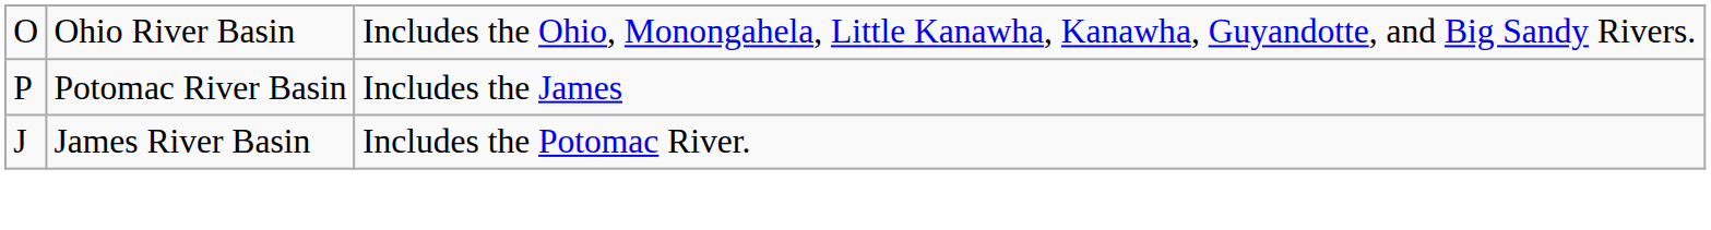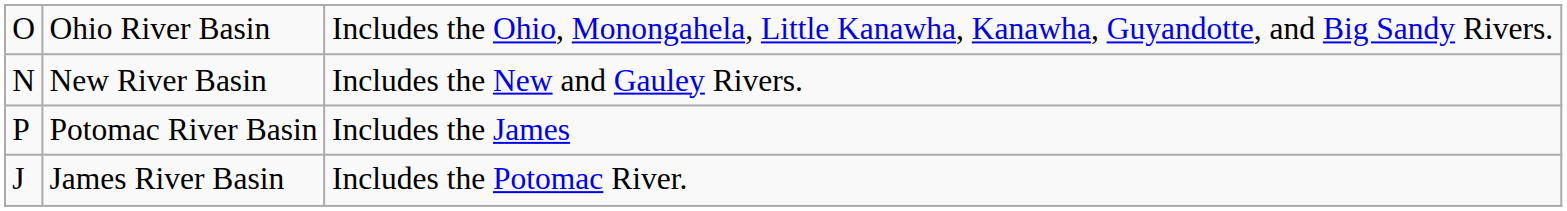+ row: N | New River Basin | Includes the New and Gauley Rivers.
